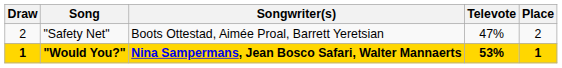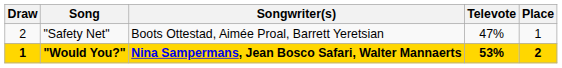"Safety Net" | Place: 2 -> 1
"Would You?" | Place: 1 -> 2
